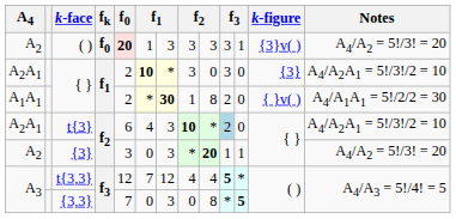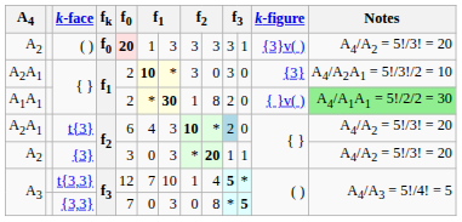A1A1 / { } | Notes: no background -> lightgreen background
t{3} | Notes: A4/A2A1 = 5!/3!/2 = 10 -> A4/A2 = 5!/3! = 20
t{3,3} | column 7: 12 -> 10
t{3,3} | column 8: 4 -> 1
